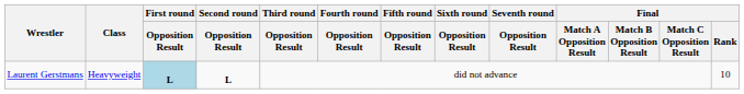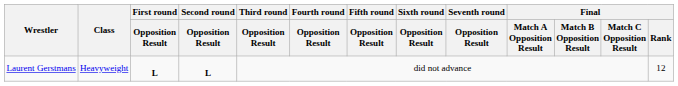Laurent Gerstmans | First round / Opposition Result: lightblue background -> no background
Laurent Gerstmans | Final / Rank: 10 -> 12
